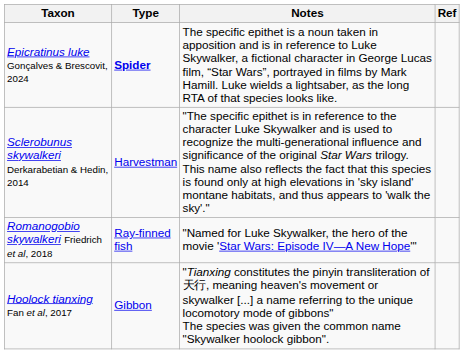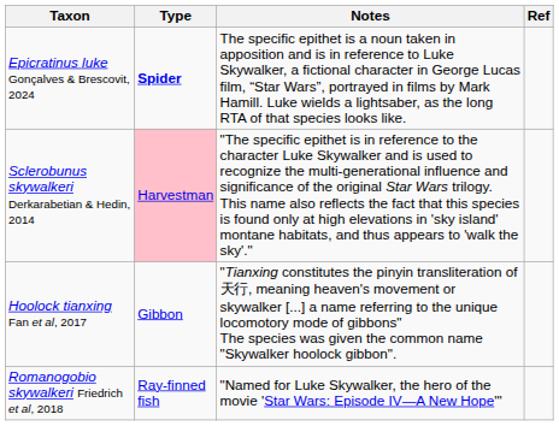Sclerobunus skywalkeri Derkarabetian & Hedin, 2014 | Type: no background -> pink background
rows swapped: Hoolock tianxing Fan et al, 2017 <-> Romanogobio skywalkeri Friedrich et al, 2018
